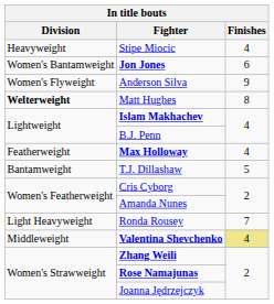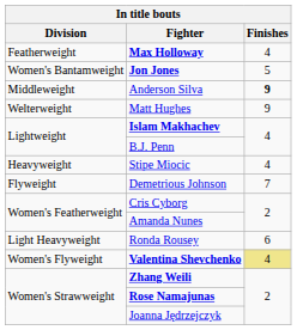rows swapped: Stipe Miocic <-> Max Holloway
Jon Jones | Finishes: 6 -> 5
Anderson Silva | Division: Women's Flyweight -> Middleweight
Anderson Silva | Finishes: normal -> bold
Matt Hughes | Division: bold -> normal
Matt Hughes | Finishes: 8 -> 9
- row: Bantamweight | T.J. Dillashaw | 5
+ row: Flyweight | Demetrious Johnson | 7
Ronda Rousey | Finishes: 7 -> 6
Valentina Shevchenko | Division: Middleweight -> Women's Flyweight
